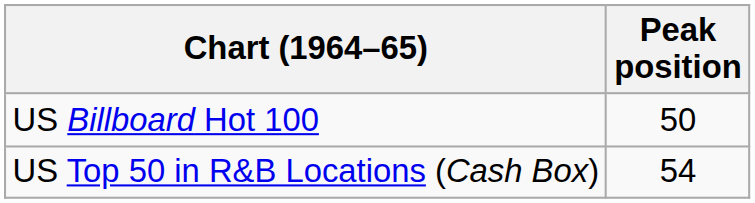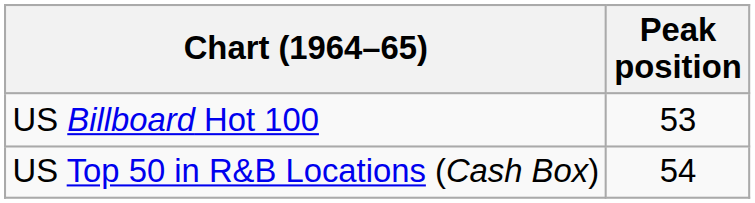US Billboard Hot 100 | Peak position: 50 -> 53
